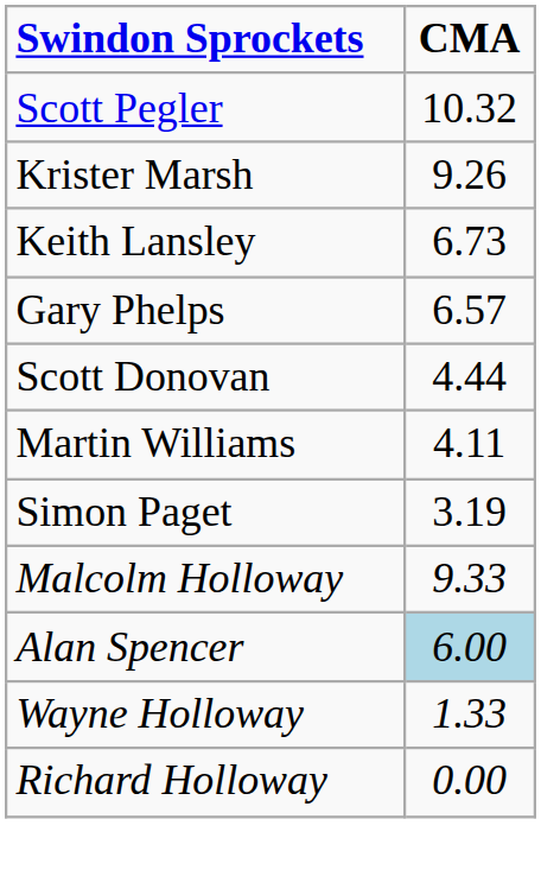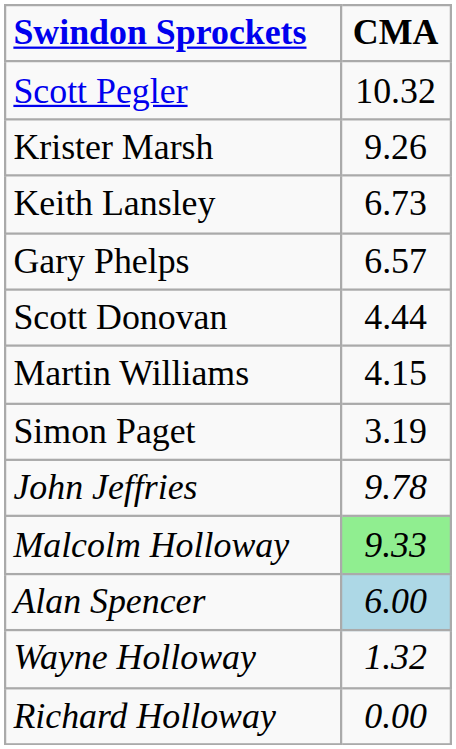Martin Williams | CMA: 4.11 -> 4.15
+ row: John Jeffries | 9.78
Malcolm Holloway | CMA: no background -> lightgreen background
Wayne Holloway | CMA: 1.33 -> 1.32
